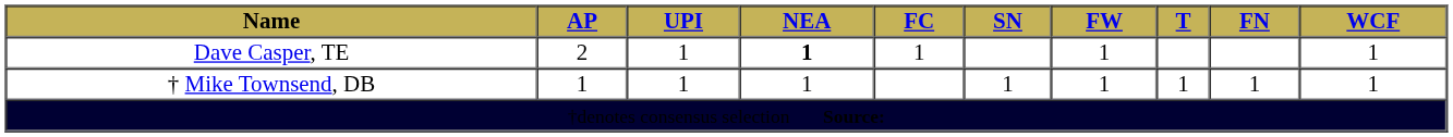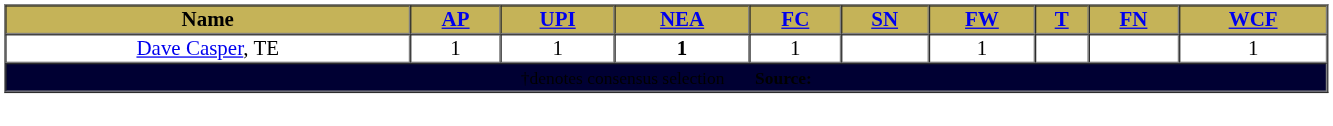Dave Casper, TE | AP: 2 -> 1
- row: † Mike Townsend, DB | 1 | 1 | 1 | 1 | 1 | 1 | 1 | 1
